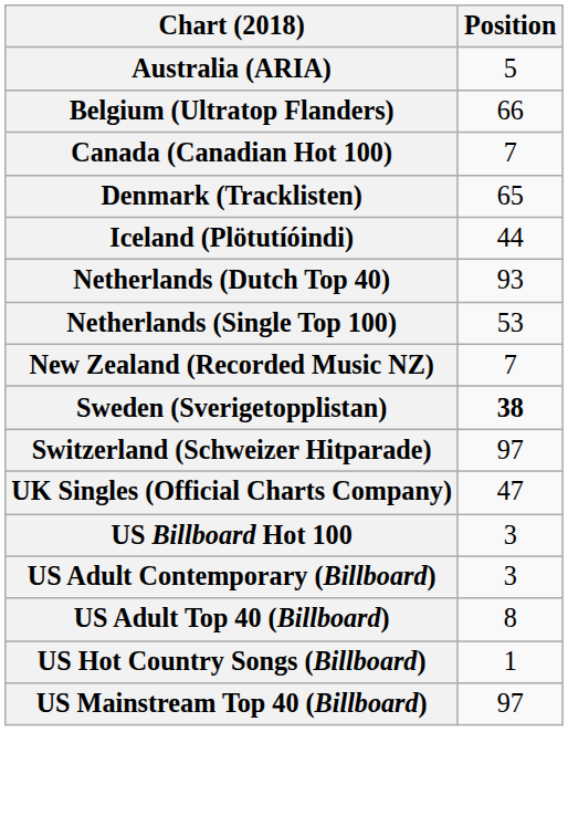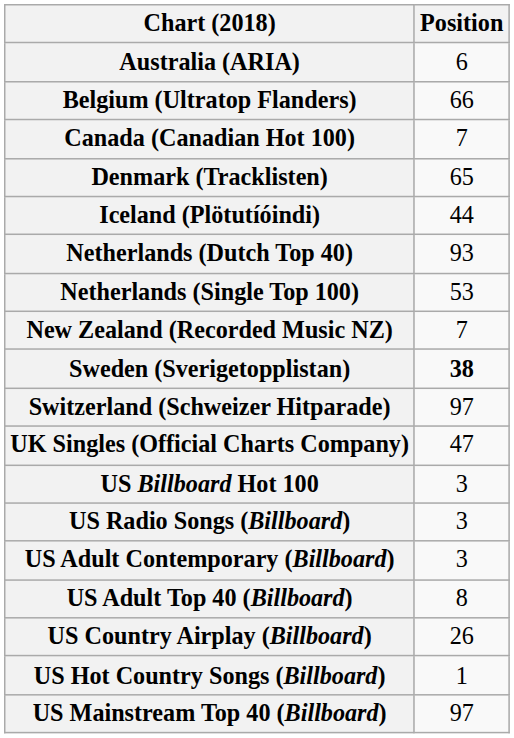Australia (ARIA) | Position: 5 -> 6
+ row: US Radio Songs (Billboard) | 3
+ row: US Country Airplay (Billboard) | 26
